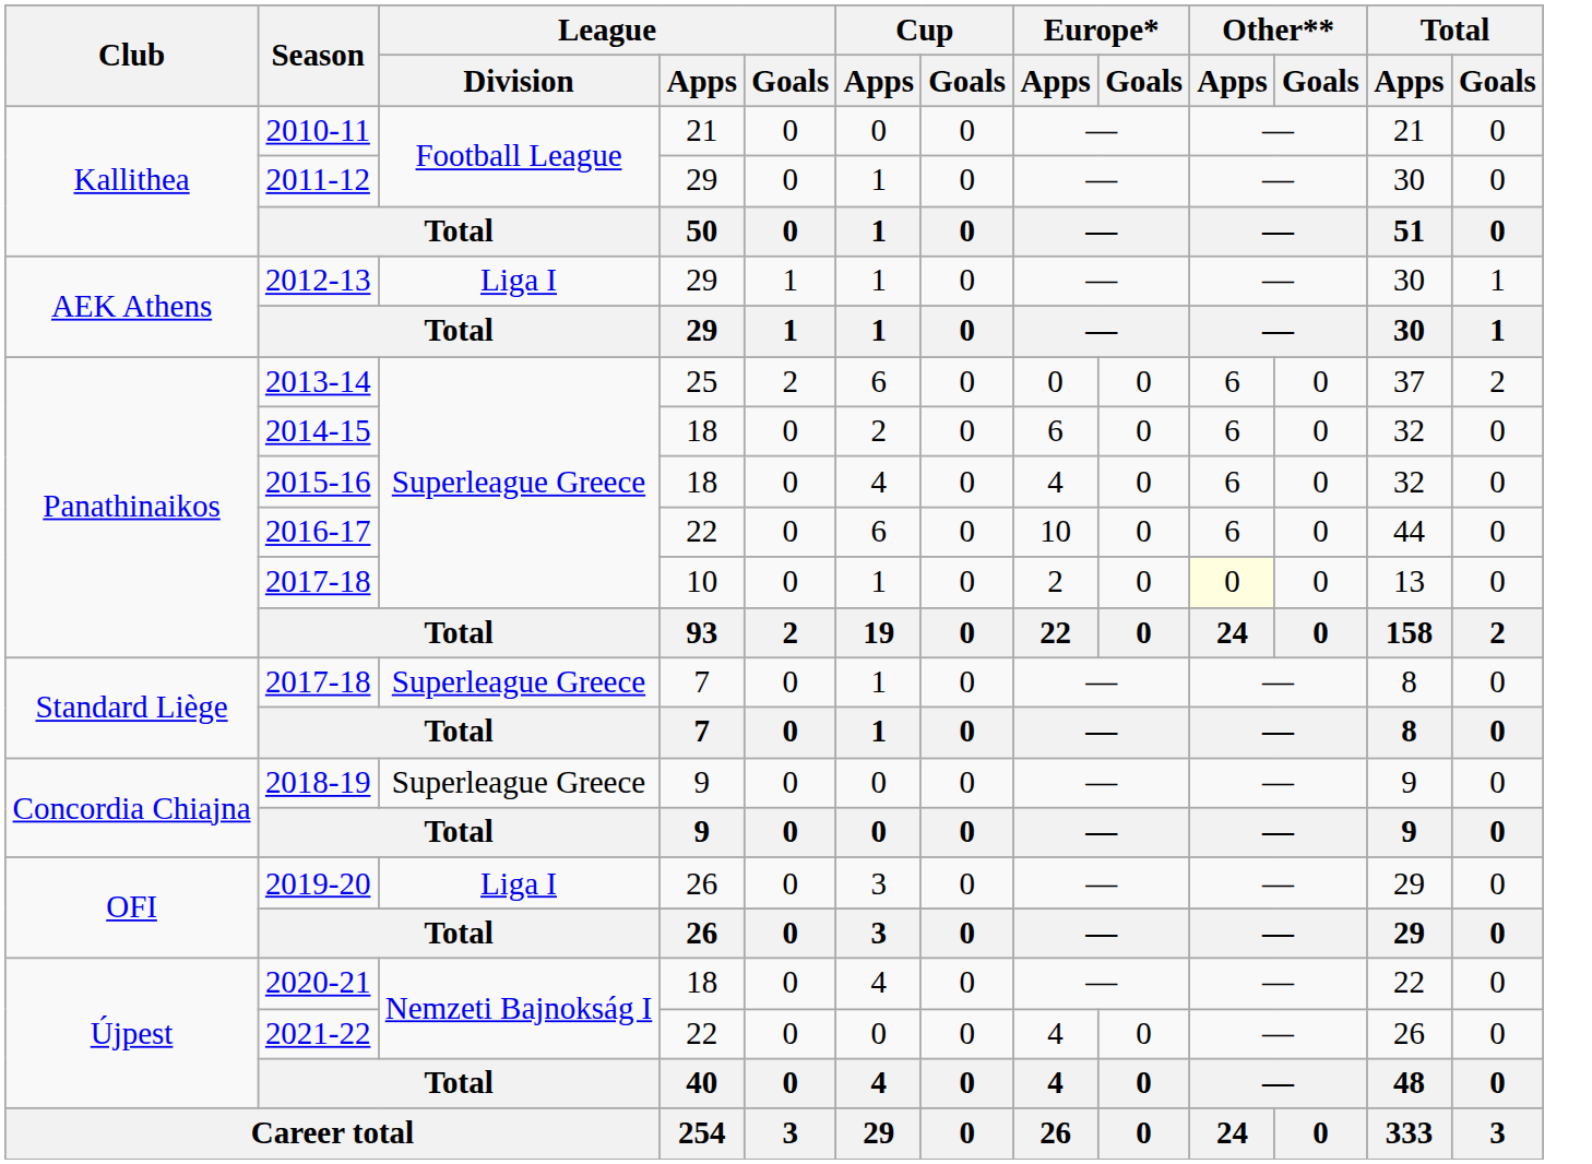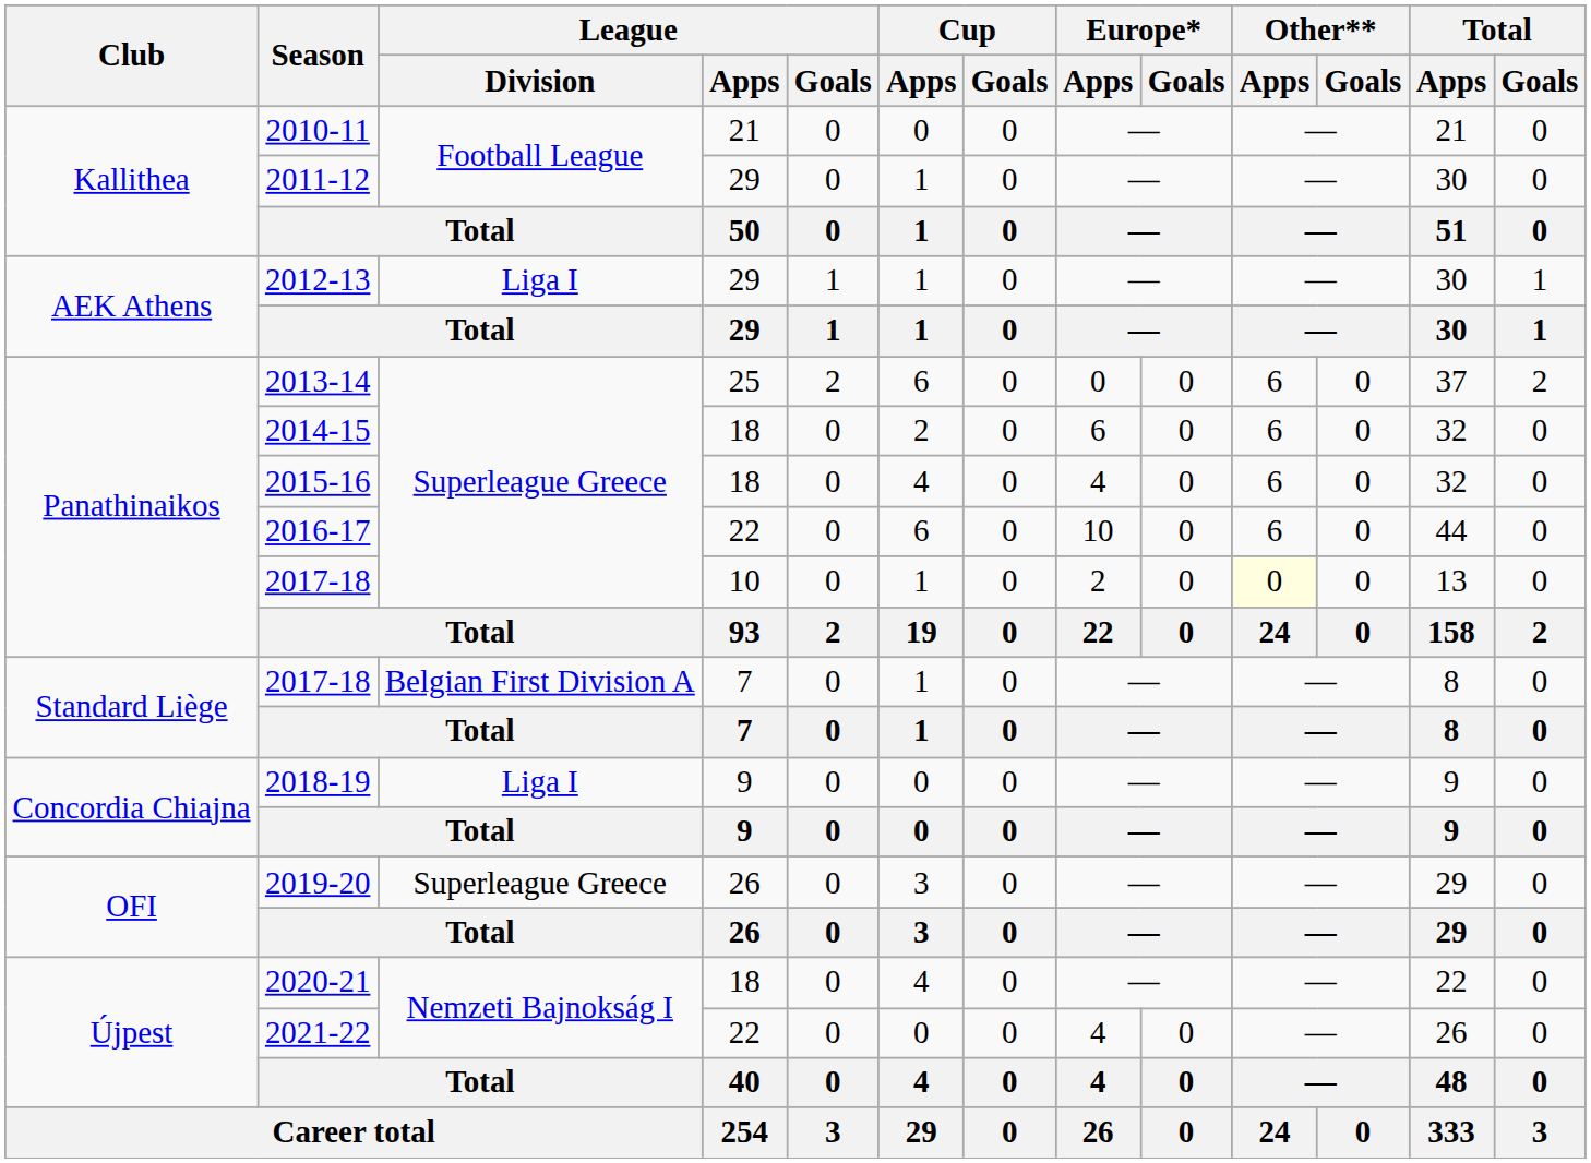2017-18 / 7 | League / Division: Superleague Greece -> Belgian First Division A
2018-19 | League / Division: Superleague Greece -> Liga I
2019-20 | League / Division: Liga I -> Superleague Greece
